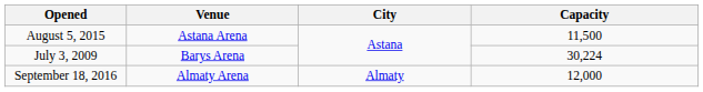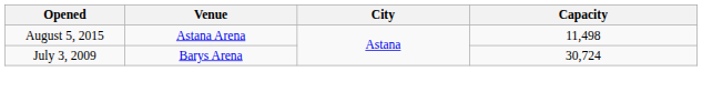August 5, 2015 | Capacity: 11,500 -> 11,498
July 3, 2009 | Capacity: 30,224 -> 30,724
- row: September 18, 2016 | Almaty Arena | Almaty | 12,000
